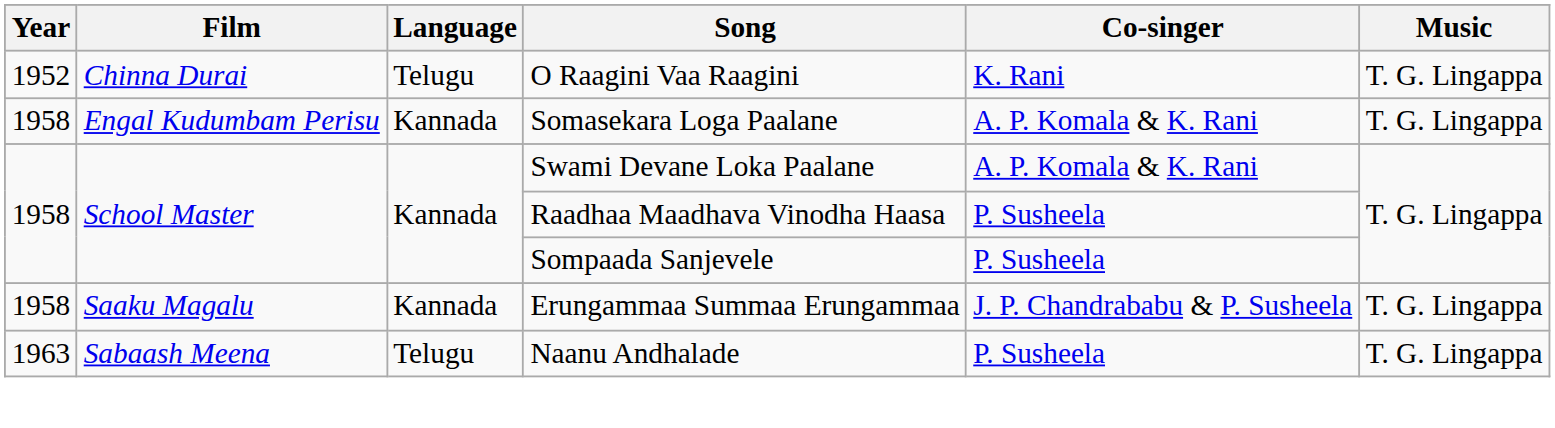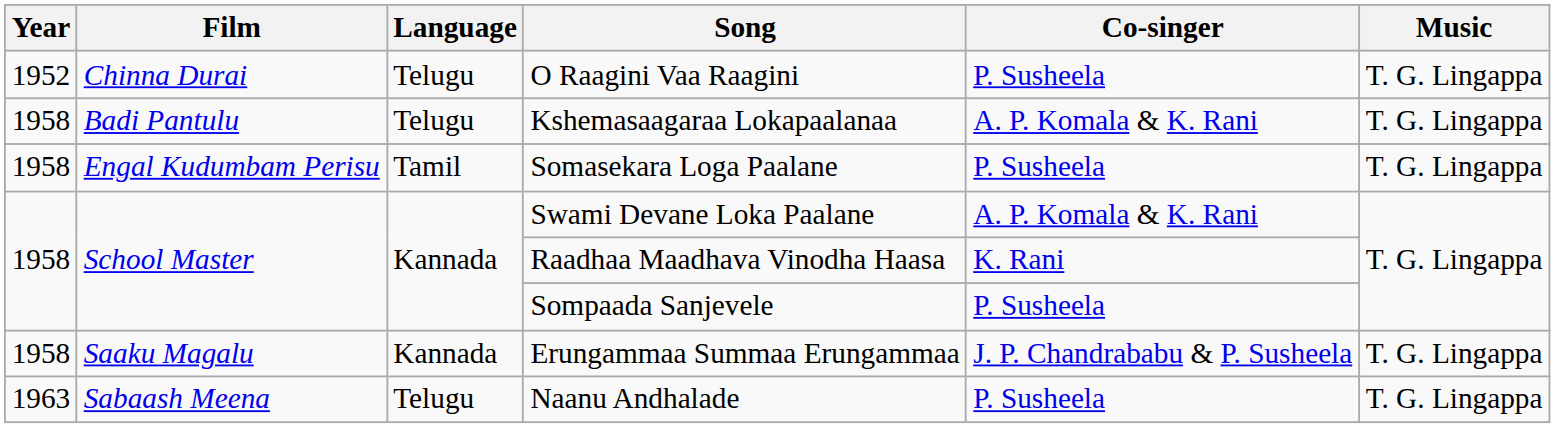O Raagini Vaa Raagini | Co-singer: K. Rani -> P. Susheela
+ row: 1958 | Badi Pantulu | Telugu | Kshemasaagaraa Lokapaalanaa | A. P. Komala & K. Rani | T. G. Lingappa
Somasekara Loga Paalane | Language: Kannada -> Tamil
Somasekara Loga Paalane | Co-singer: A. P. Komala & K. Rani -> P. Susheela
Raadhaa Maadhava Vinodha Haasa | Co-singer: P. Susheela -> K. Rani
